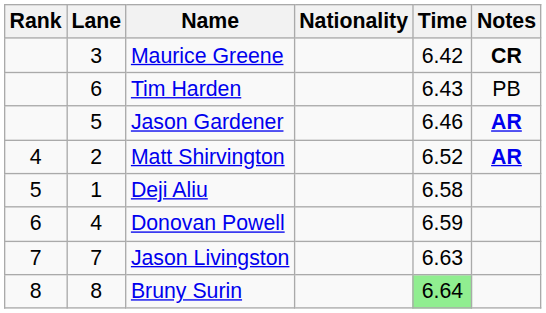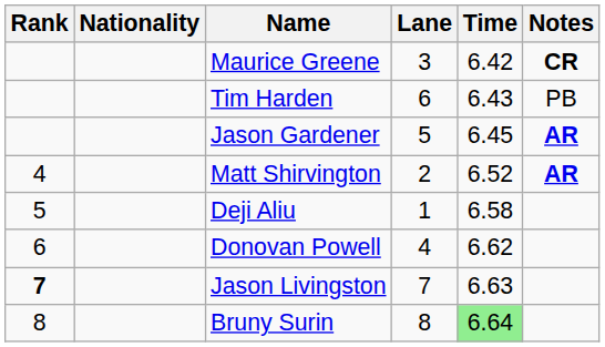columns swapped: Lane <-> Nationality
Jason Gardener | Time: 6.46 -> 6.45
Donovan Powell | Time: 6.59 -> 6.62
Jason Livingston | Rank: normal -> bold
